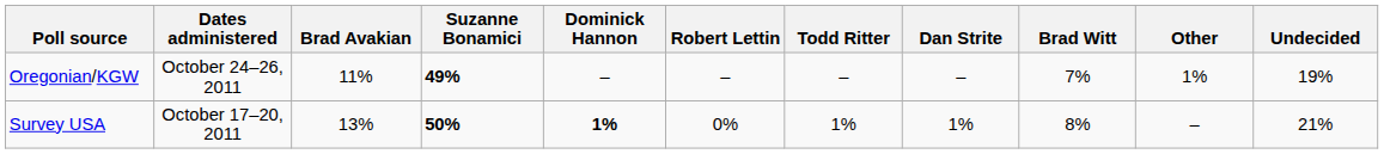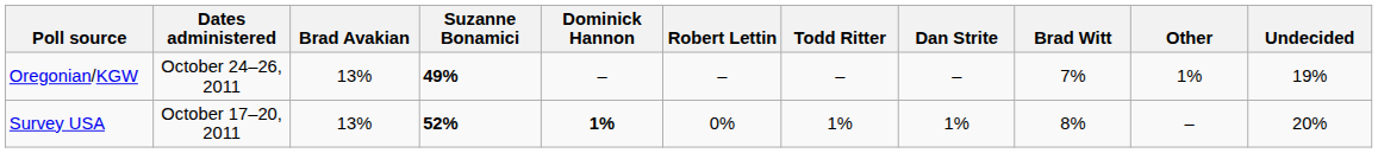Oregonian/KGW | Brad Avakian: 11% -> 13%
Survey USA | Suzanne Bonamici: 50% -> 52%
Survey USA | Undecided: 21% -> 20%
